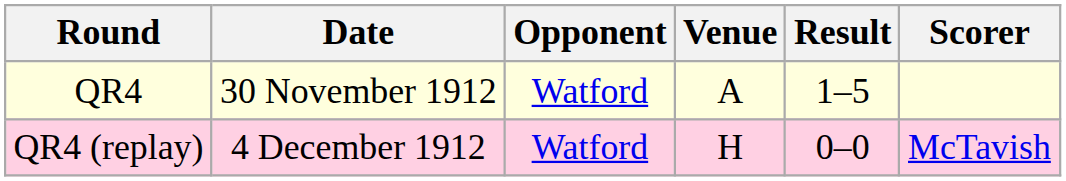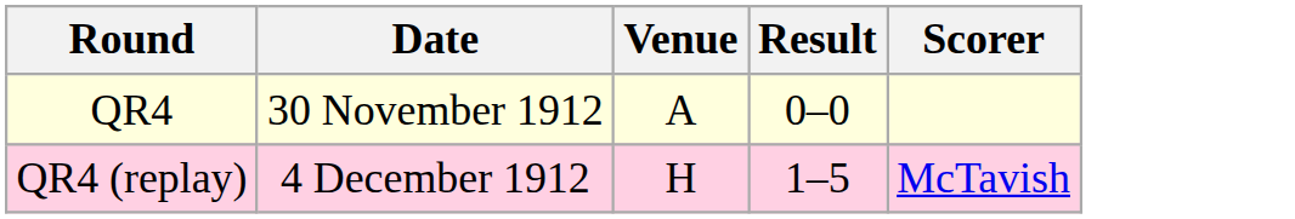- column: Opponent | Watford | Watford
QR4 | Result: 1–5 -> 0–0
QR4 (replay) | Result: 0–0 -> 1–5
